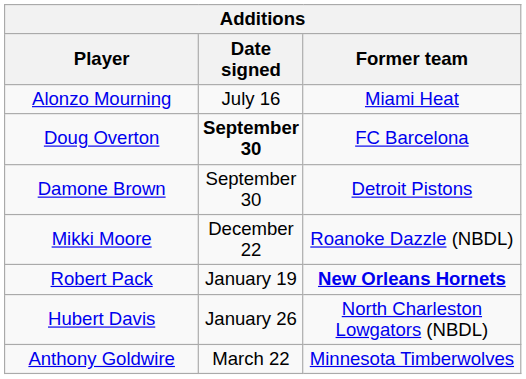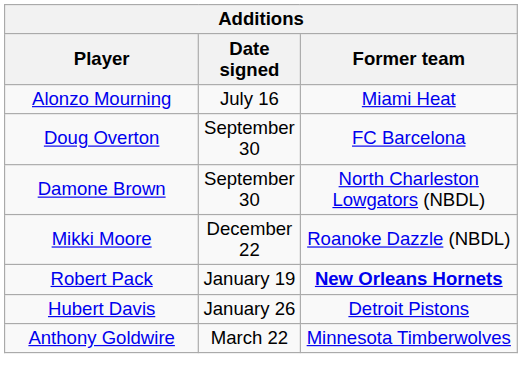Doug Overton | Date signed: bold -> normal
Damone Brown | Former team: Detroit Pistons -> North Charleston Lowgators (NBDL)
Hubert Davis | Former team: North Charleston Lowgators (NBDL) -> Detroit Pistons
